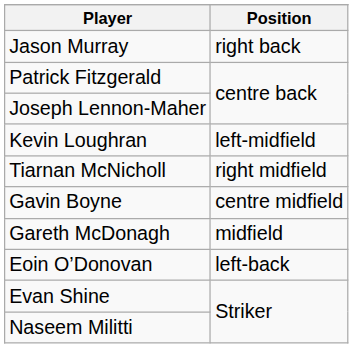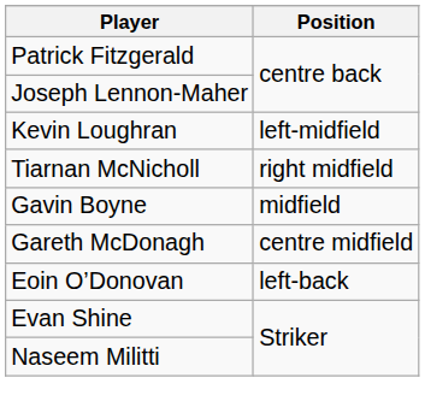- row: Jason Murray | right back
Gavin Boyne | Position: centre midfield -> midfield
Gareth McDonagh | Position: midfield -> centre midfield
